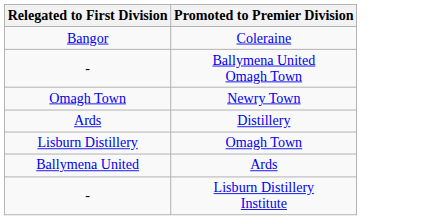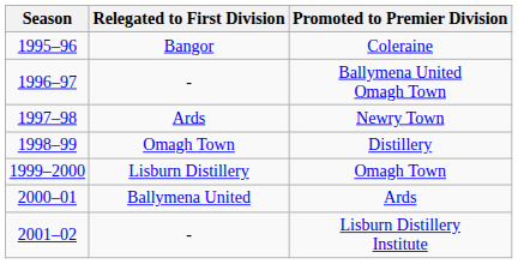+ column: Season | 1995–96 | 1996–97 | 1997–98 | 1998–99 | 1999–2000 | 2000–01 | 2001–02
Newry Town | Relegated to First Division: Omagh Town -> Ards
Distillery | Relegated to First Division: Ards -> Omagh Town
